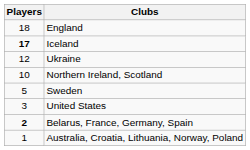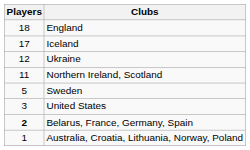Iceland | Players: bold -> normal
Northern Ireland, Scotland | Players: 10 -> 11
